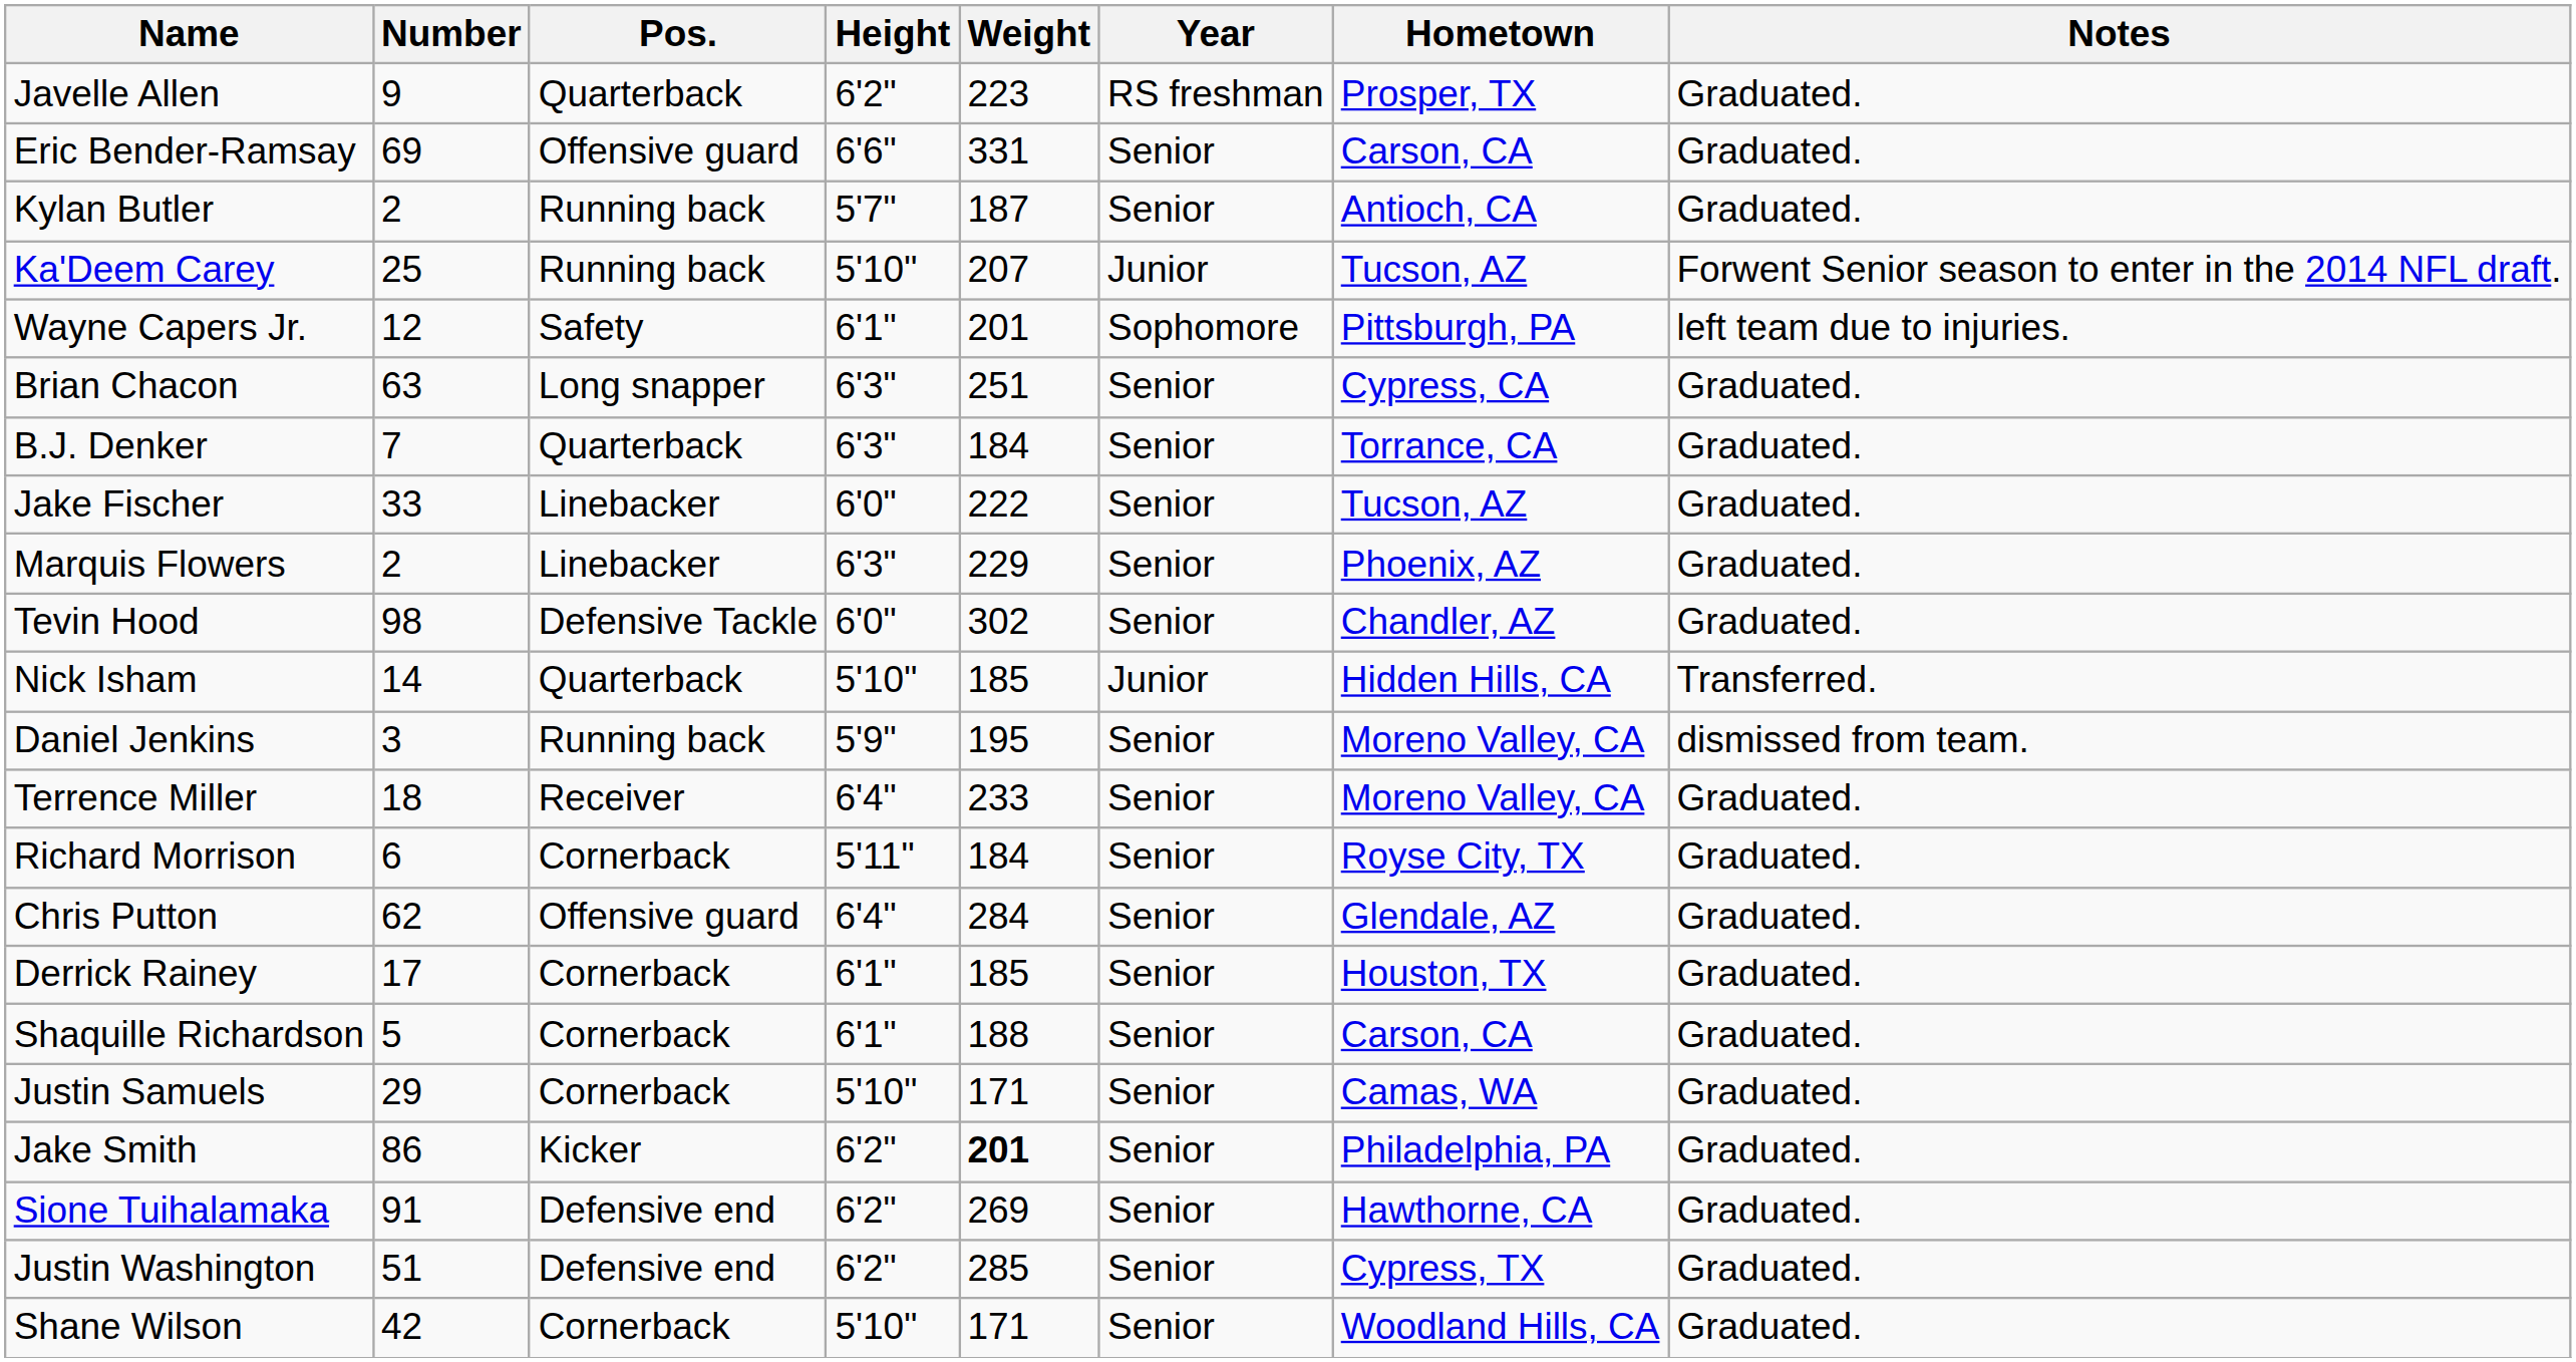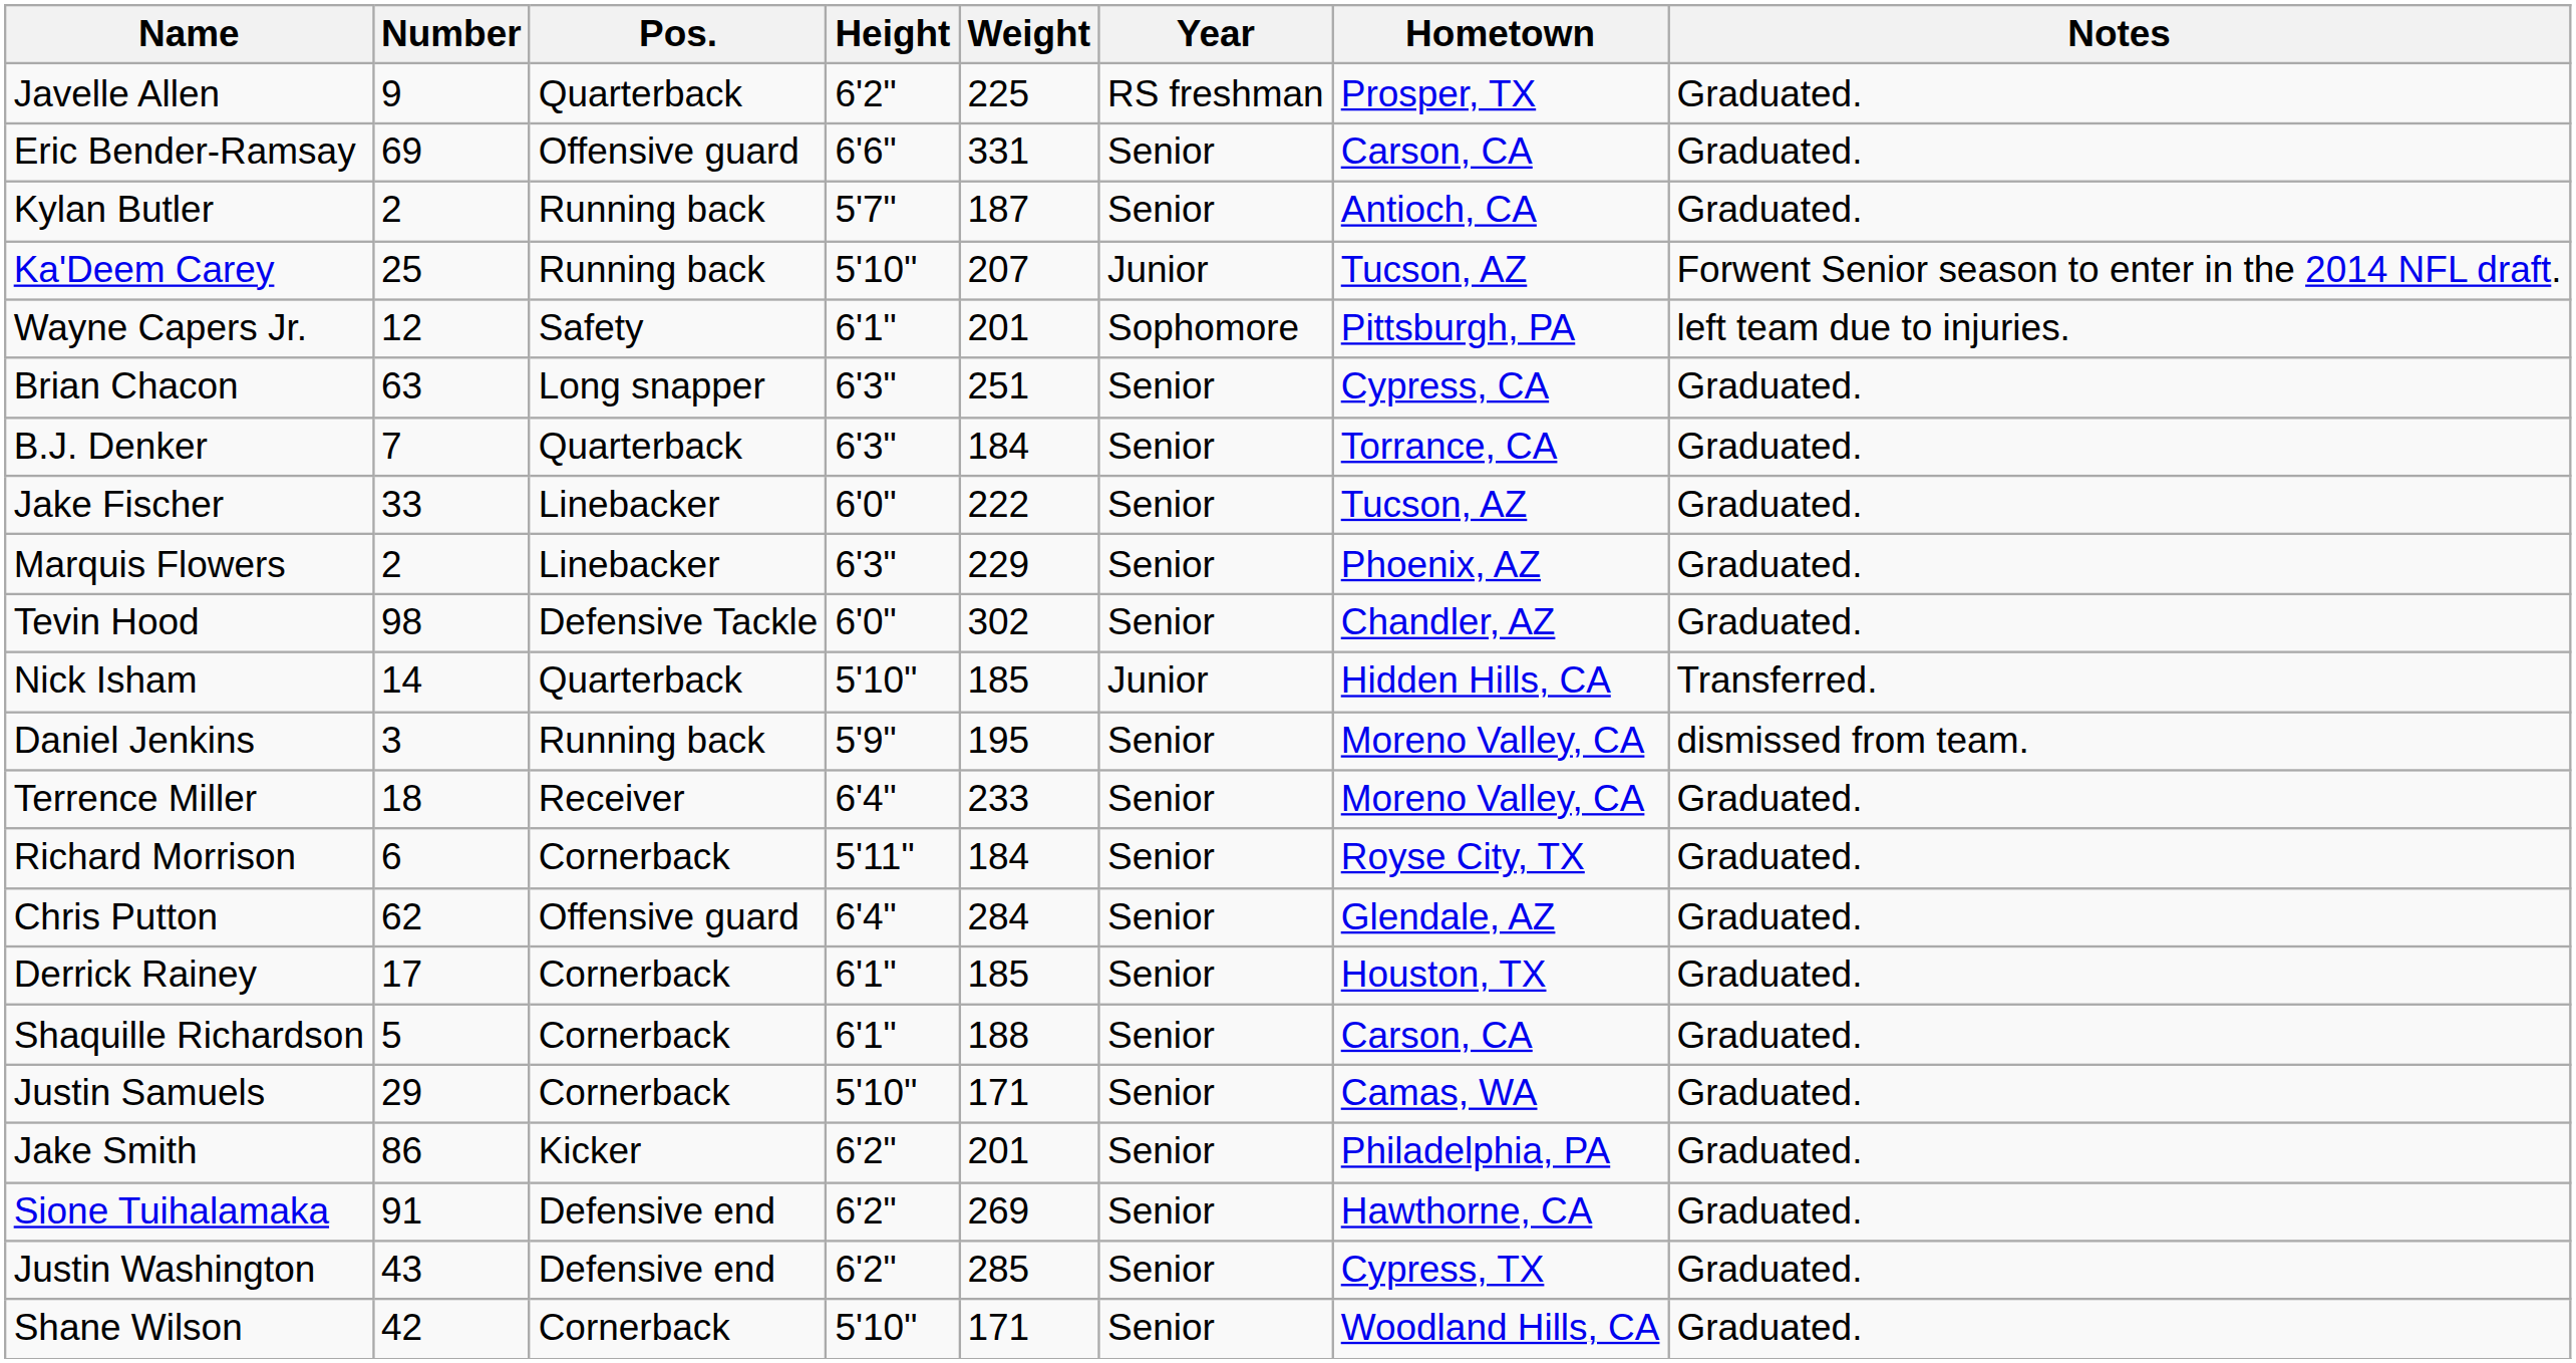Javelle Allen | Weight: 223 -> 225
Jake Smith | Weight: bold -> normal
Justin Washington | Number: 51 -> 43
